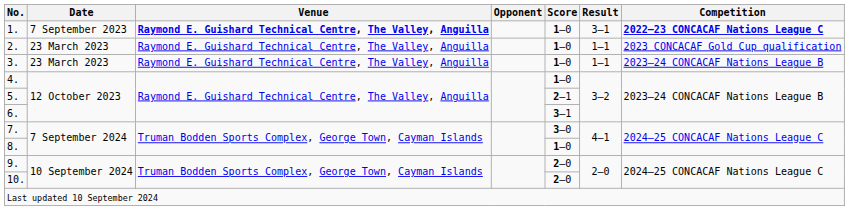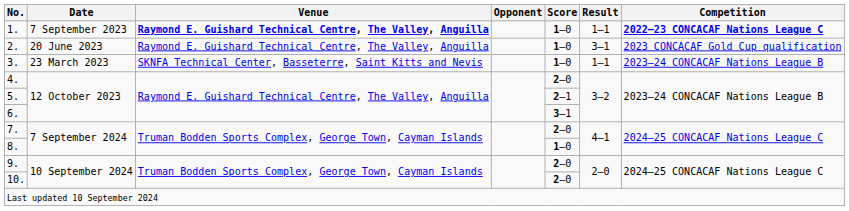1. | Result: 3–1 -> 1–1
2. | Date: 23 March 2023 -> 20 June 2023
2. | Result: 1–1 -> 3–1
3. | Venue: Raymond E. Guishard Technical Centre, The Valley, Anguilla -> SKNFA Technical Center, Basseterre, Saint Kitts and Nevis
4. | Score: 1–0 -> 2–0
7. | Score: 3–0 -> 2–0
